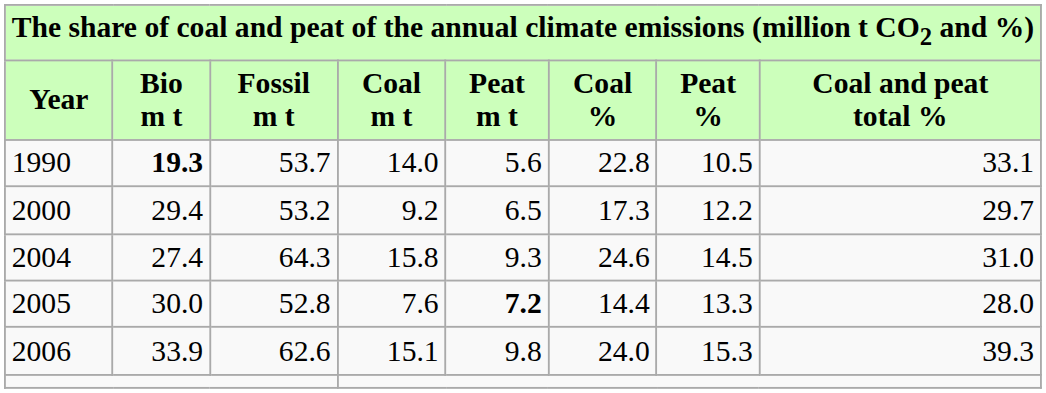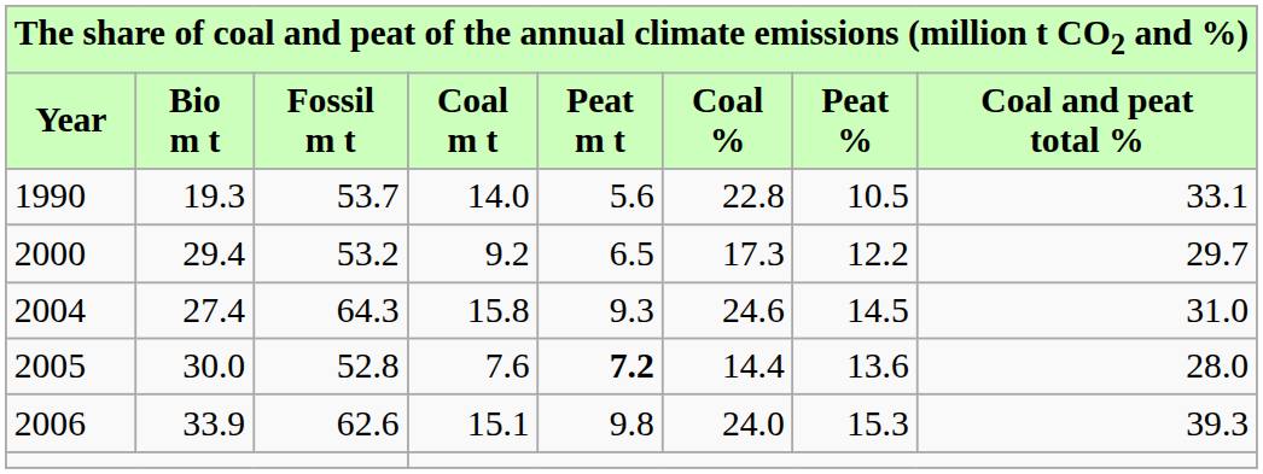1990 | Bio m t: bold -> normal
2005 | Peat %: 13.3 -> 13.6
